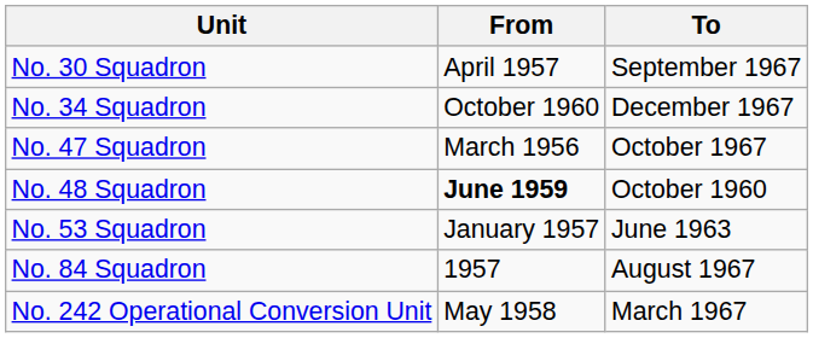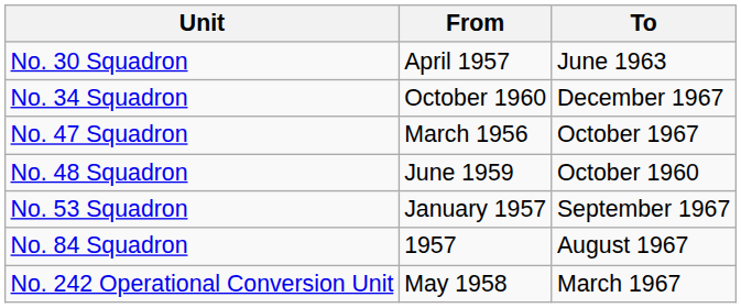No. 30 Squadron | To: September 1967 -> June 1963
No. 48 Squadron | From: bold -> normal
No. 53 Squadron | To: June 1963 -> September 1967
